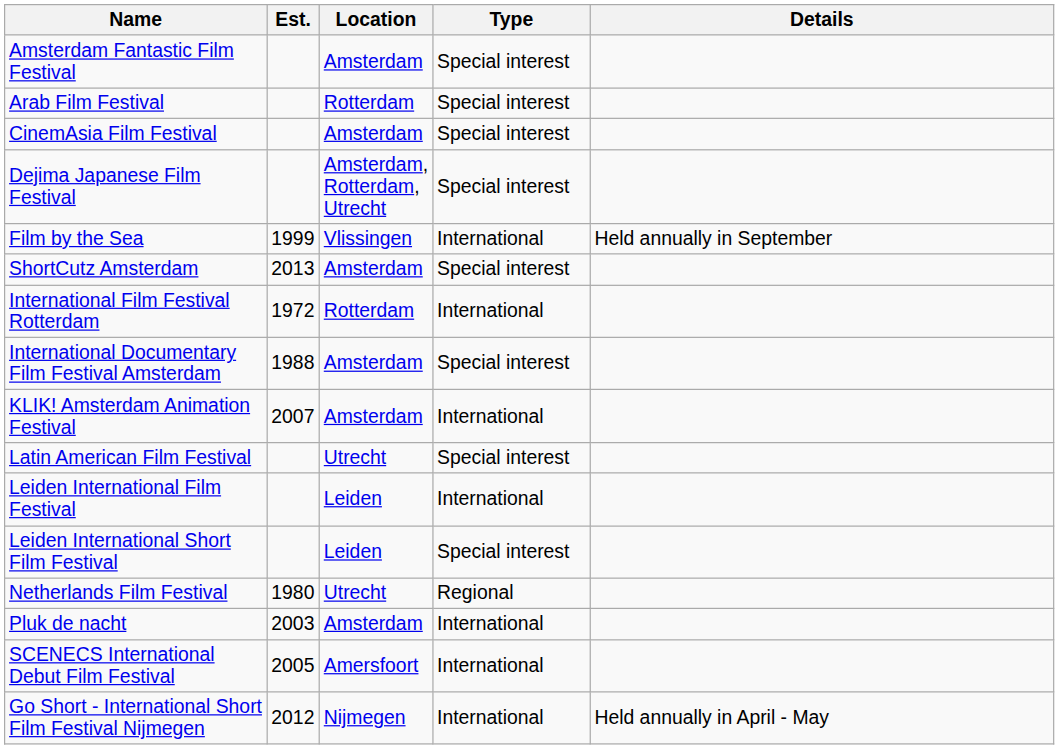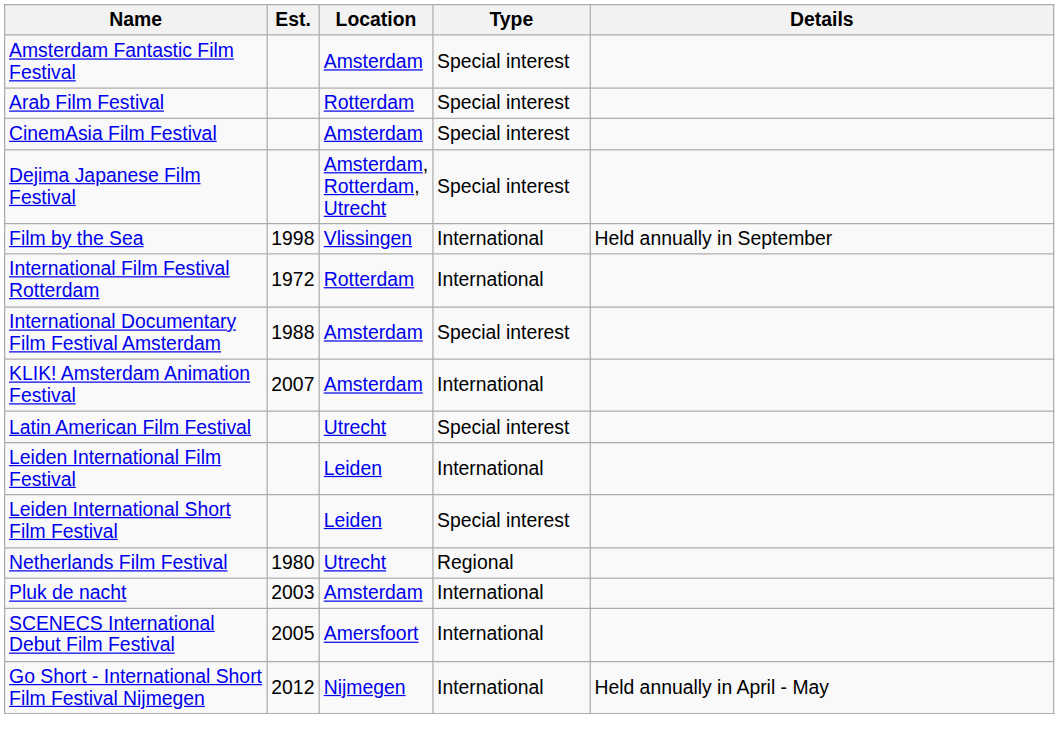Film by the Sea | Est.: 1999 -> 1998
- row: ShortCutz Amsterdam | 2013 | Amsterdam | Special interest
